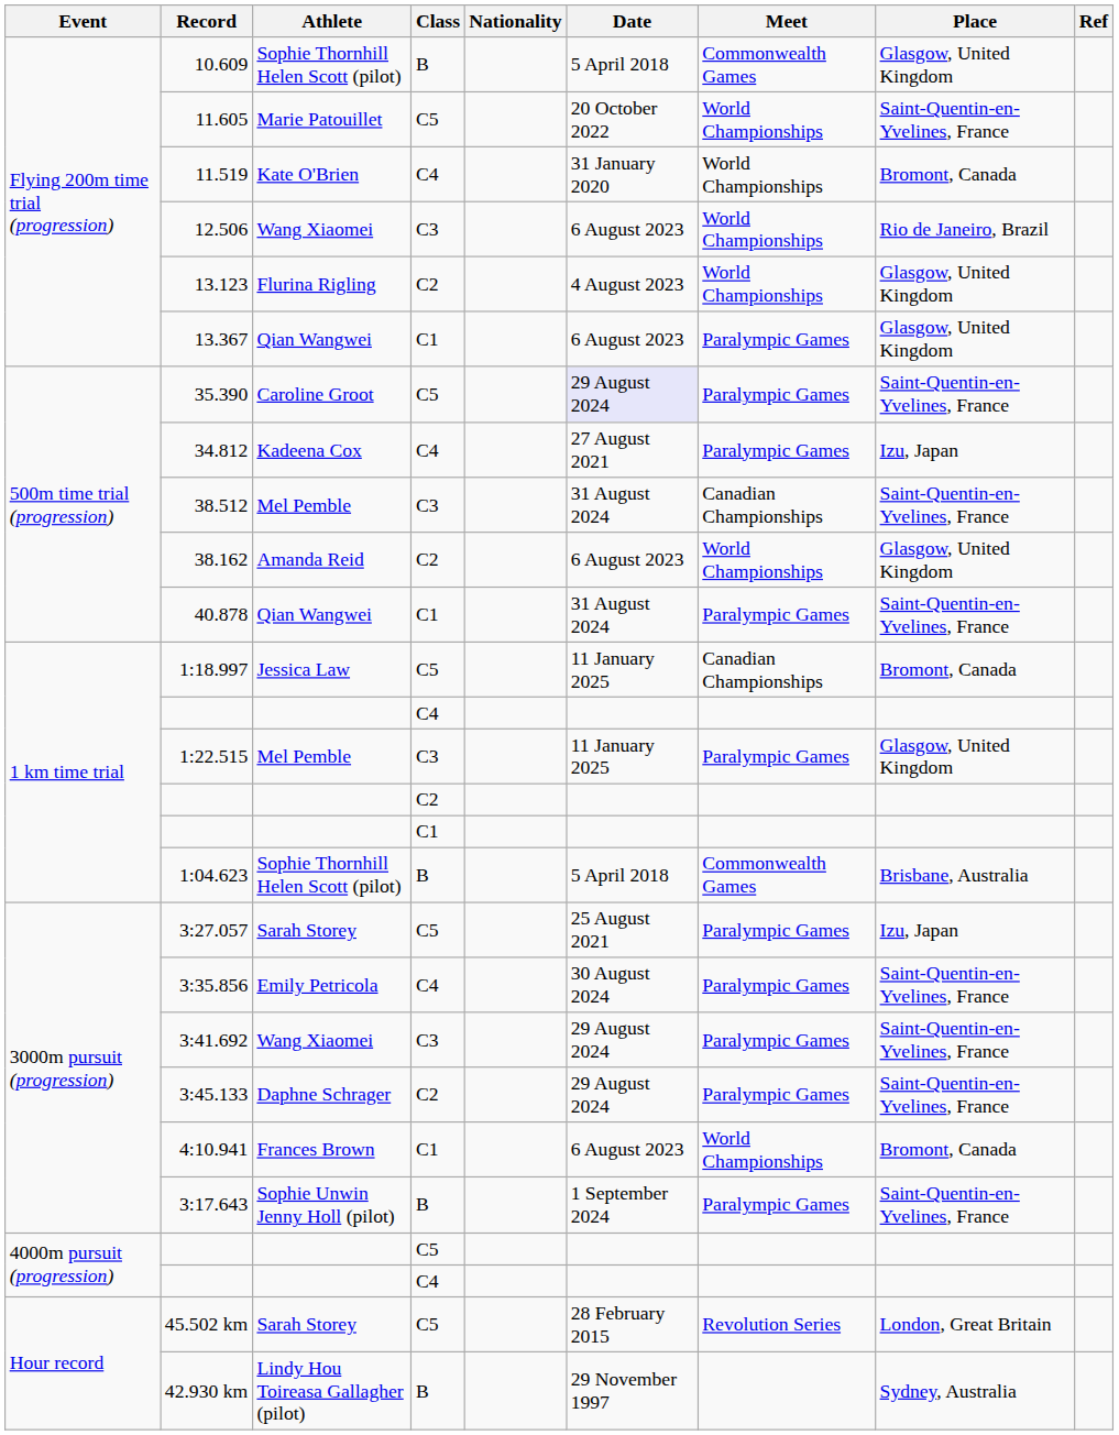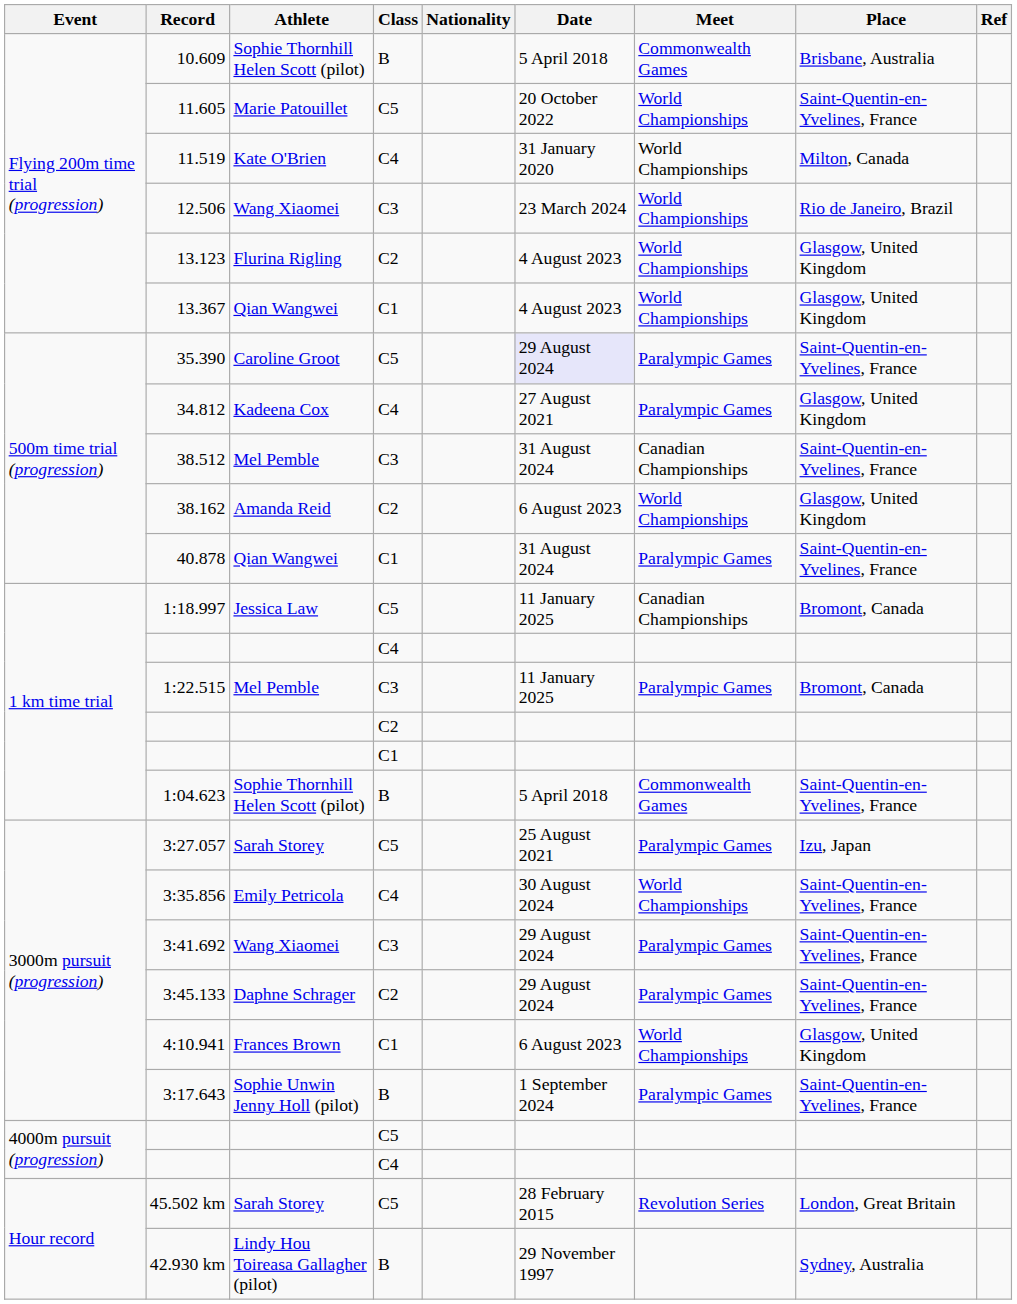10.609 | Place: Glasgow, United Kingdom -> Brisbane, Australia
11.519 | Place: Bromont, Canada -> Milton, Canada
12.506 | Date: 6 August 2023 -> 23 March 2024
13.367 | Date: 6 August 2023 -> 4 August 2023
13.367 | Meet: Paralympic Games -> World Championships
34.812 | Place: Izu, Japan -> Glasgow, United Kingdom
1:22.515 | Place: Glasgow, United Kingdom -> Bromont, Canada
1:04.623 | Place: Brisbane, Australia -> Saint-Quentin-en-Yvelines, France
3:35.856 | Meet: Paralympic Games -> World Championships
4:10.941 | Place: Bromont, Canada -> Glasgow, United Kingdom
